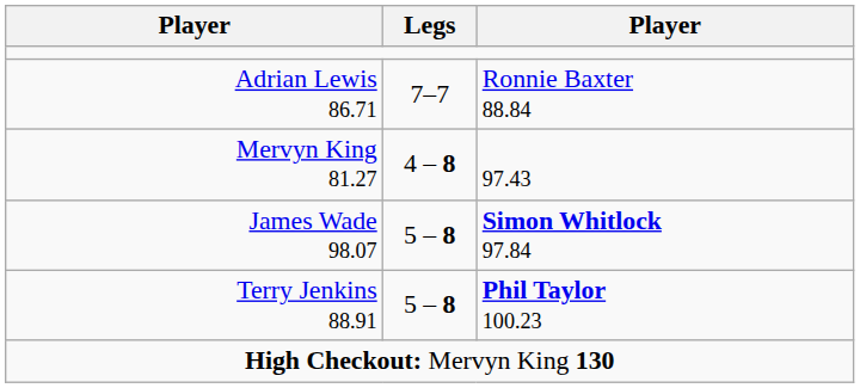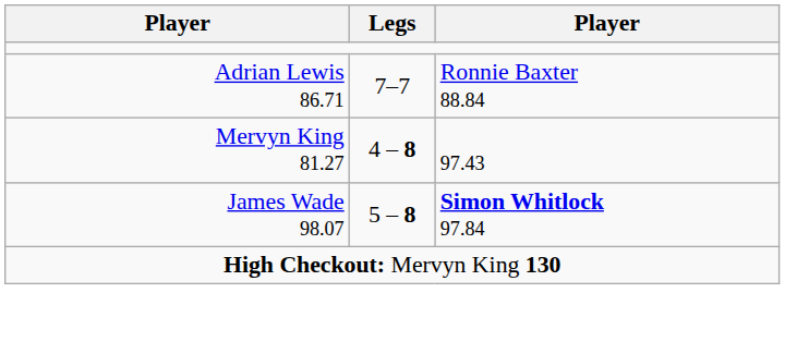- row: Terry Jenkins 88.91 | 5 – 8 | Phil Taylor 100.23
